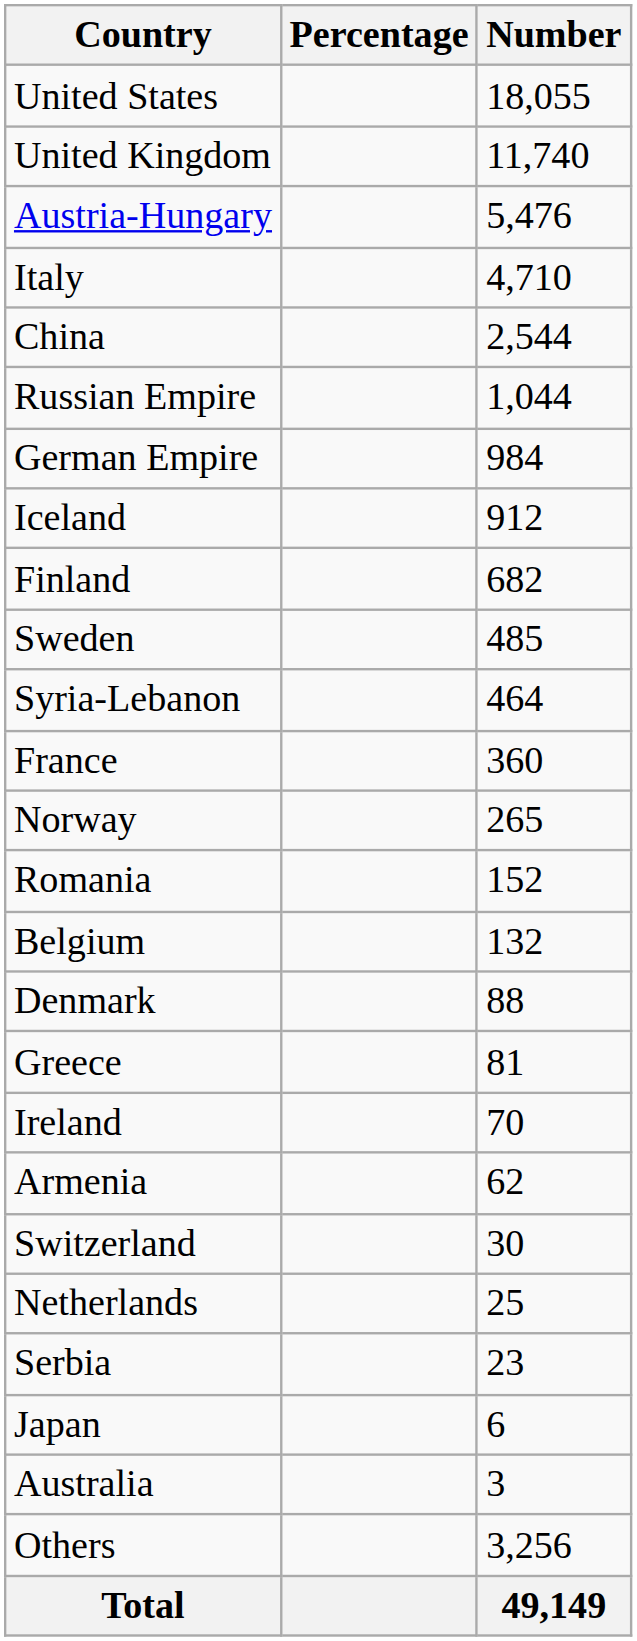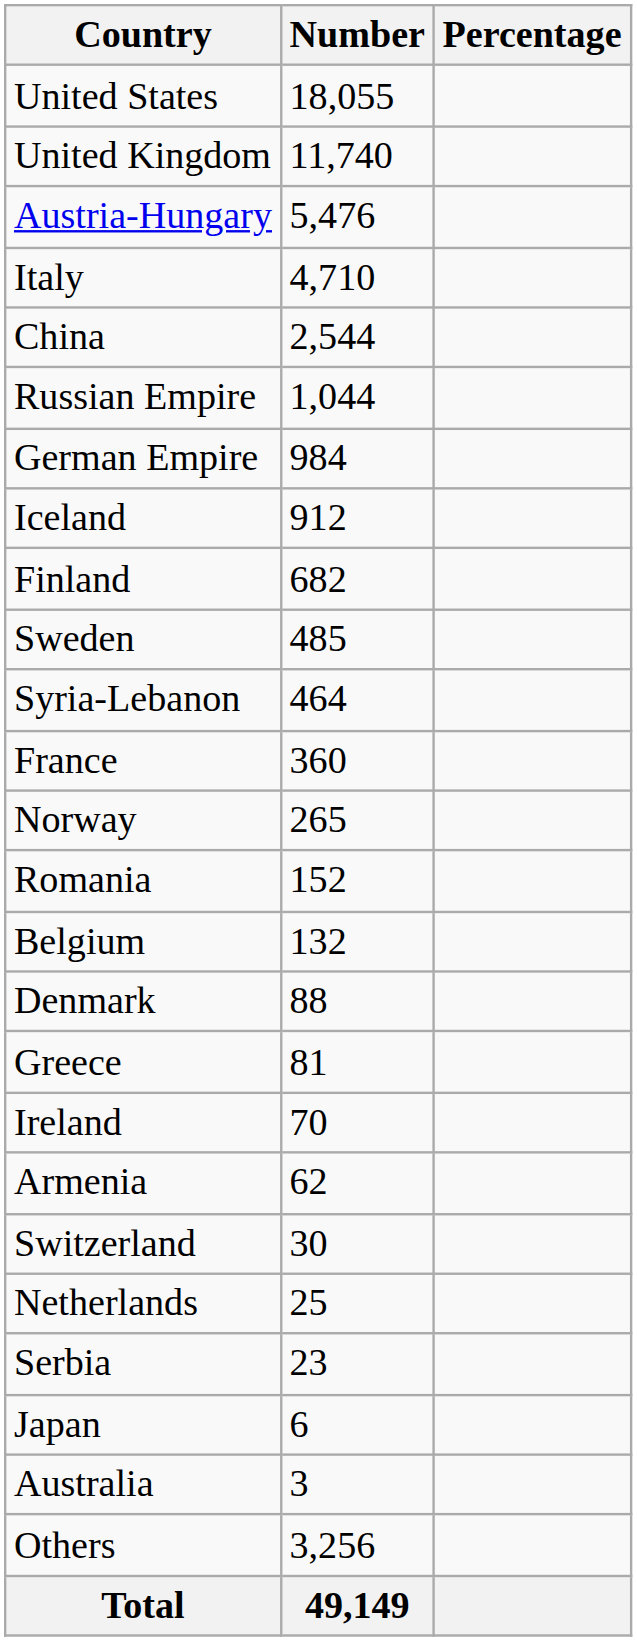columns swapped: Number <-> Percentage
